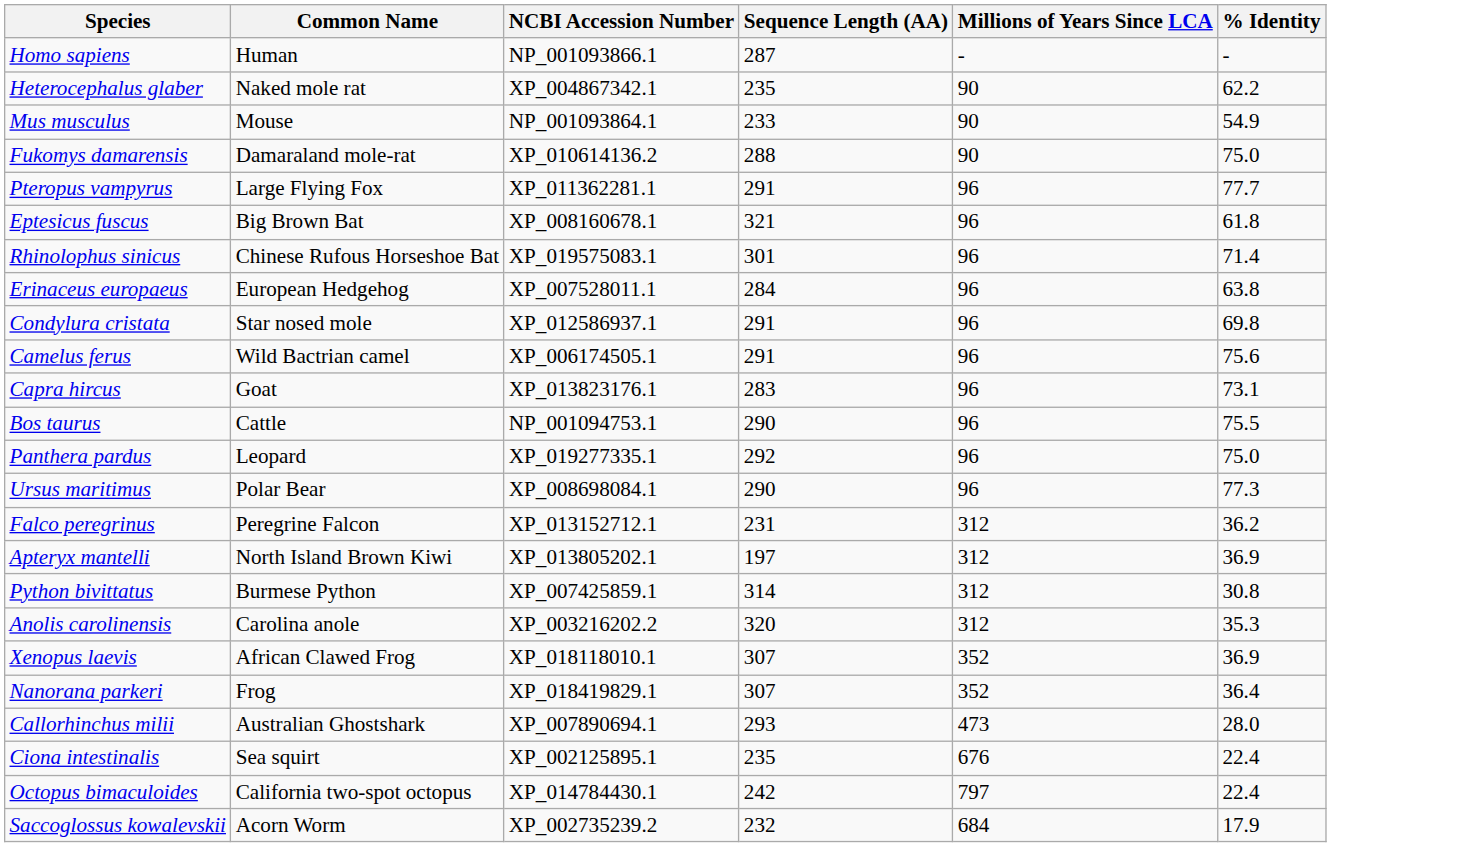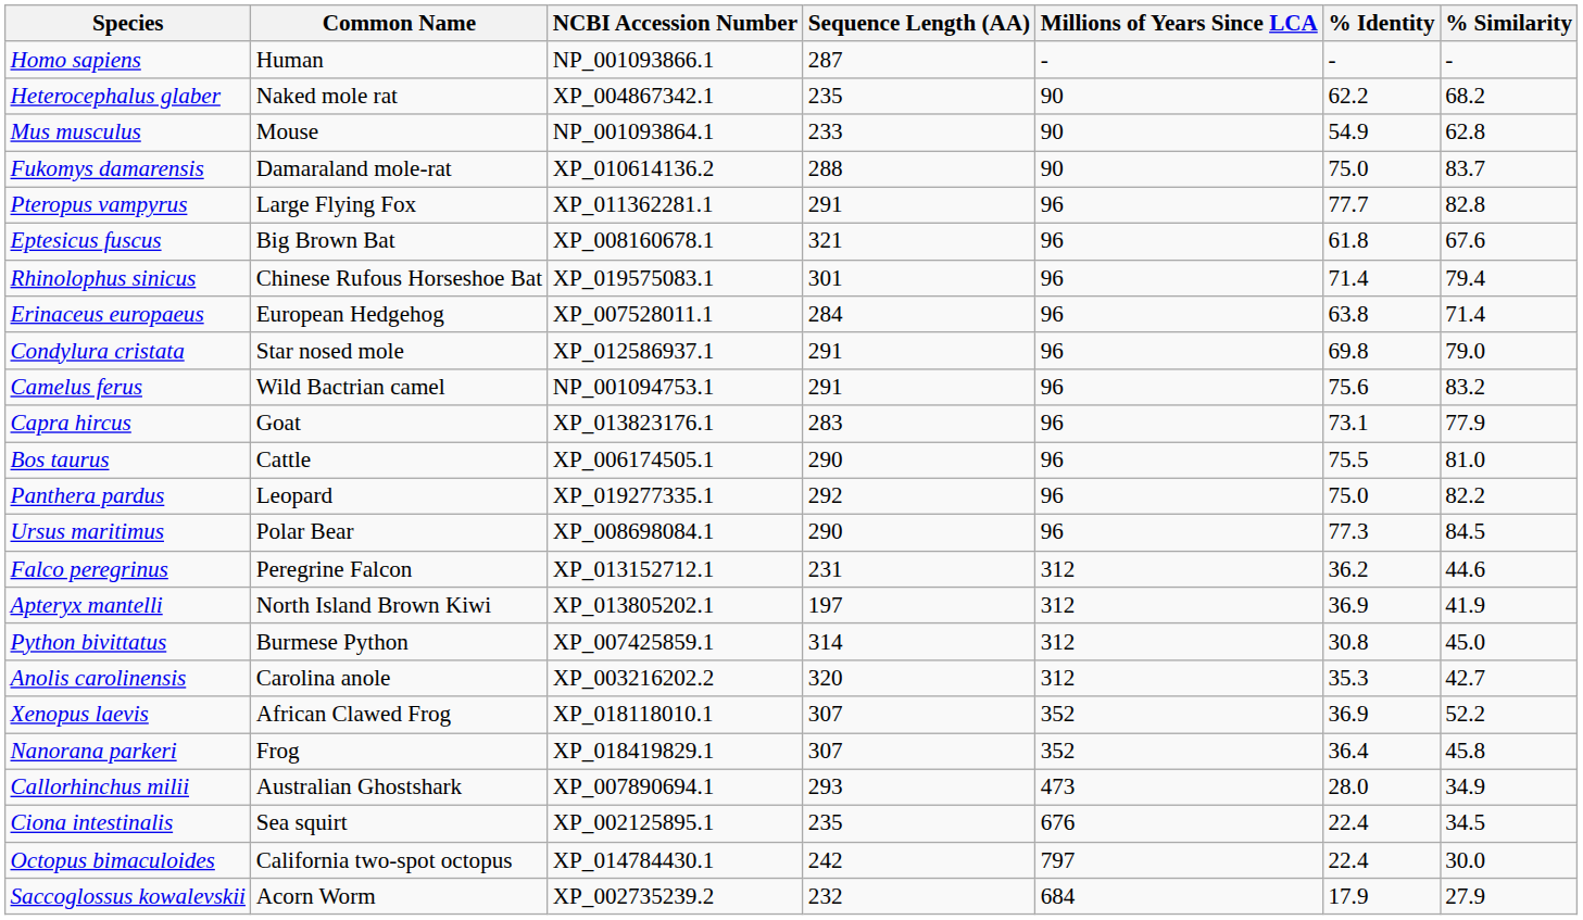+ column: % Similarity | - | 68.2 | 62.8 | 83.7 | 82.8 | 67.6 | 79.4 | 71.4 | 79.0 | 83.2 | 77.9 | 81.0 | 82.2 | 84.5 | 44.6 | 41.9 | 45.0 | 42.7 | 52.2 | 45.8 | 34.9 | 34.5 | 30.0 | 27.9
Camelus ferus | NCBI Accession Number: XP_006174505.1 -> NP_001094753.1
Bos taurus | NCBI Accession Number: NP_001094753.1 -> XP_006174505.1
